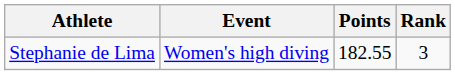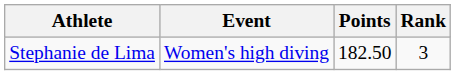Stephanie de Lima | Points: 182.55 -> 182.50
